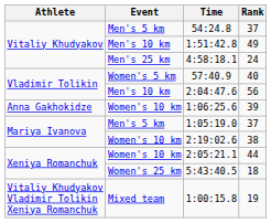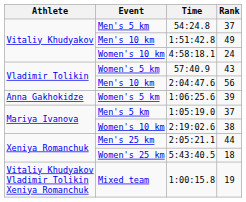4:58:18.1 | Event: Men's 25 km -> Women's 10 km
57:40.9 | Rank: 40 -> 43
1:06:25.6 | Event: Women's 10 km -> Women's 5 km
2:05:21.1 | Event: Women's 10 km -> Men's 25 km
